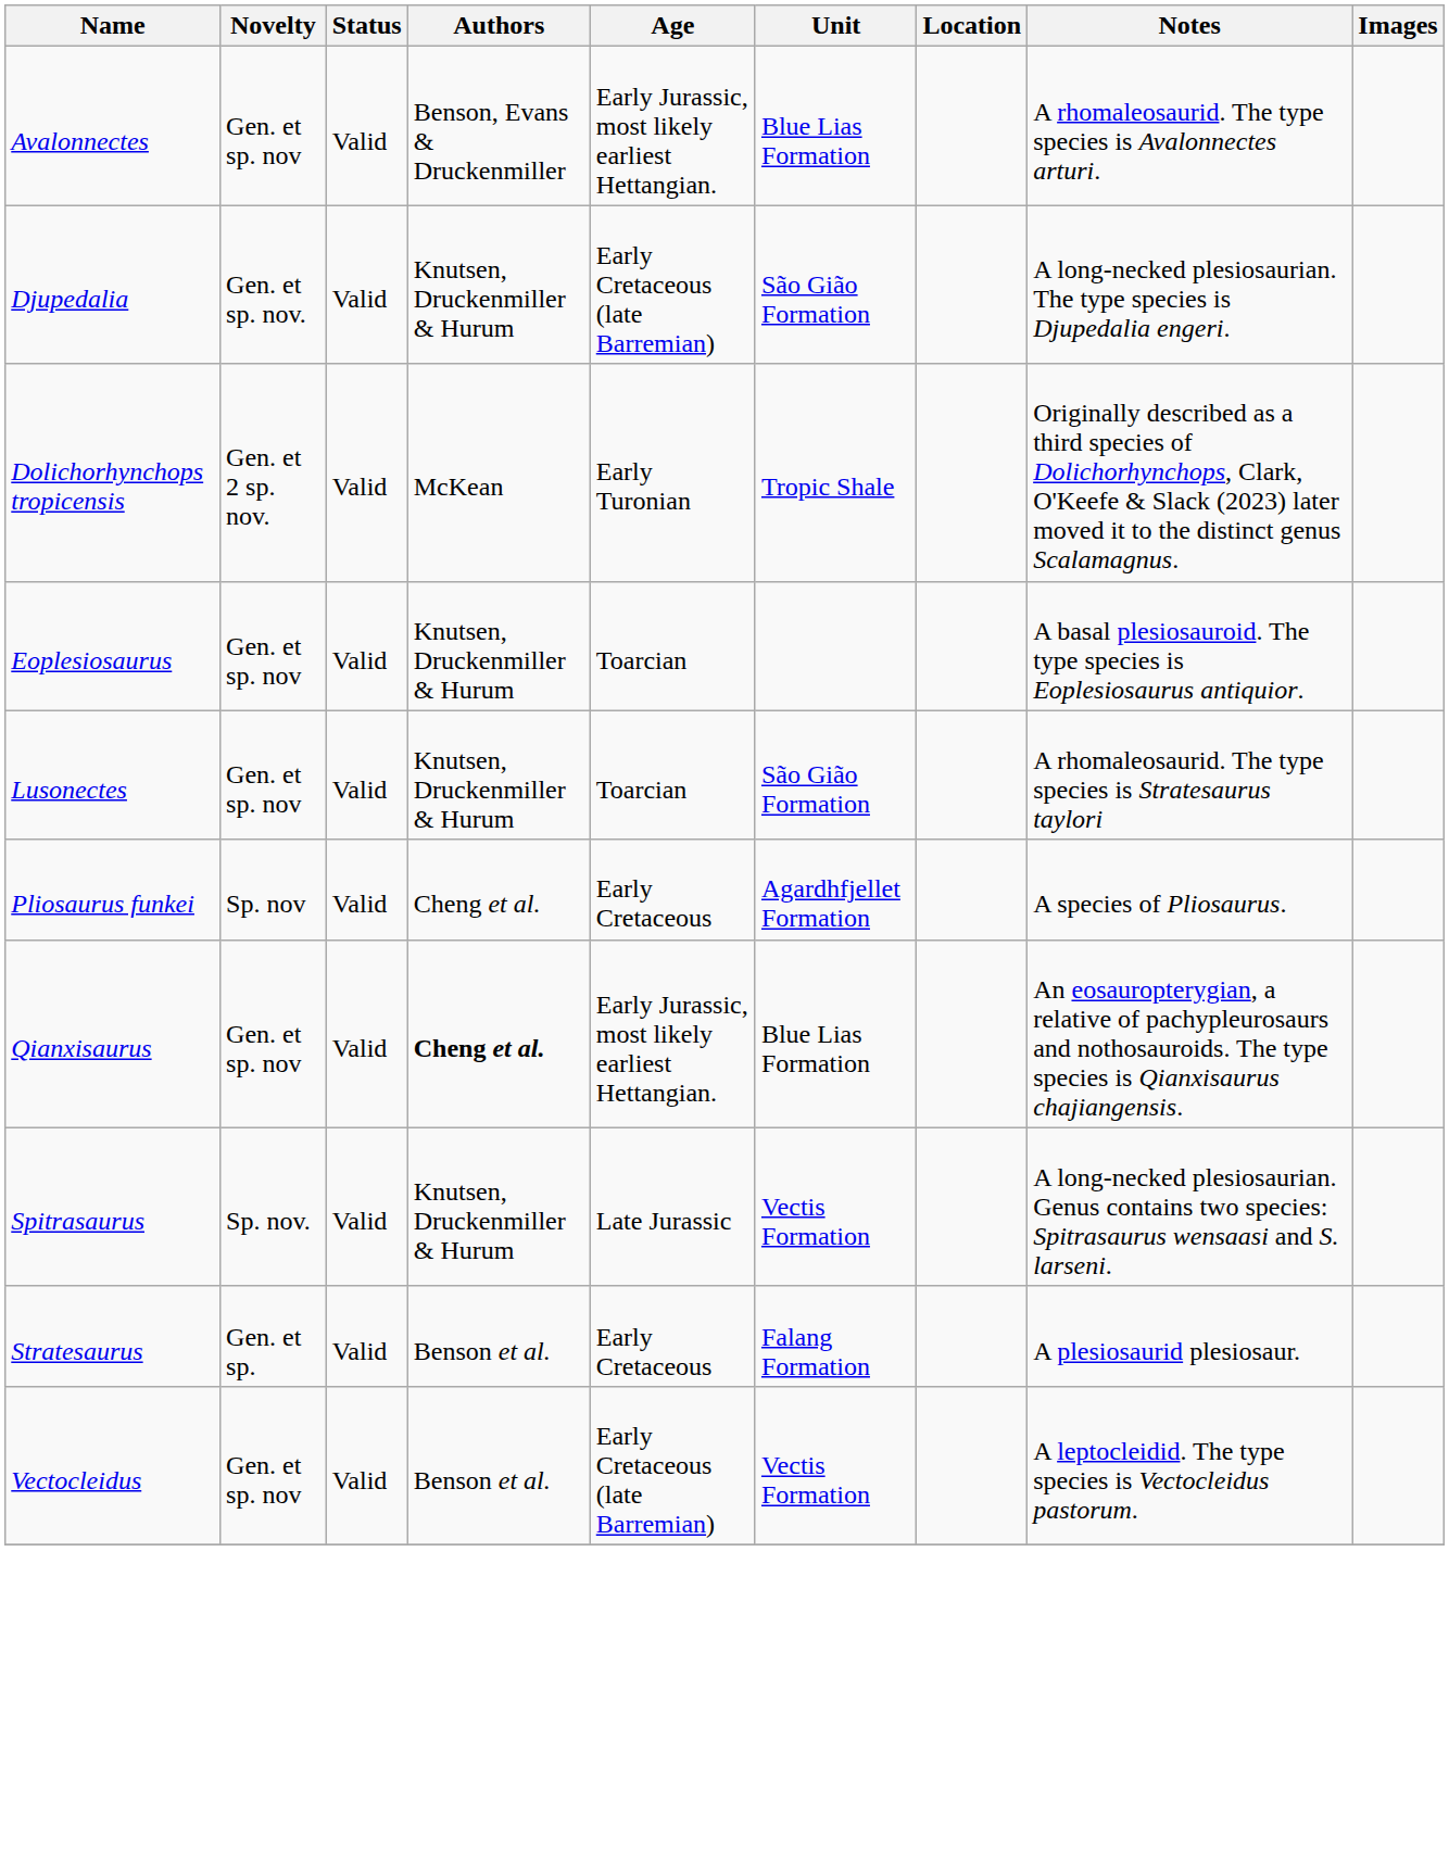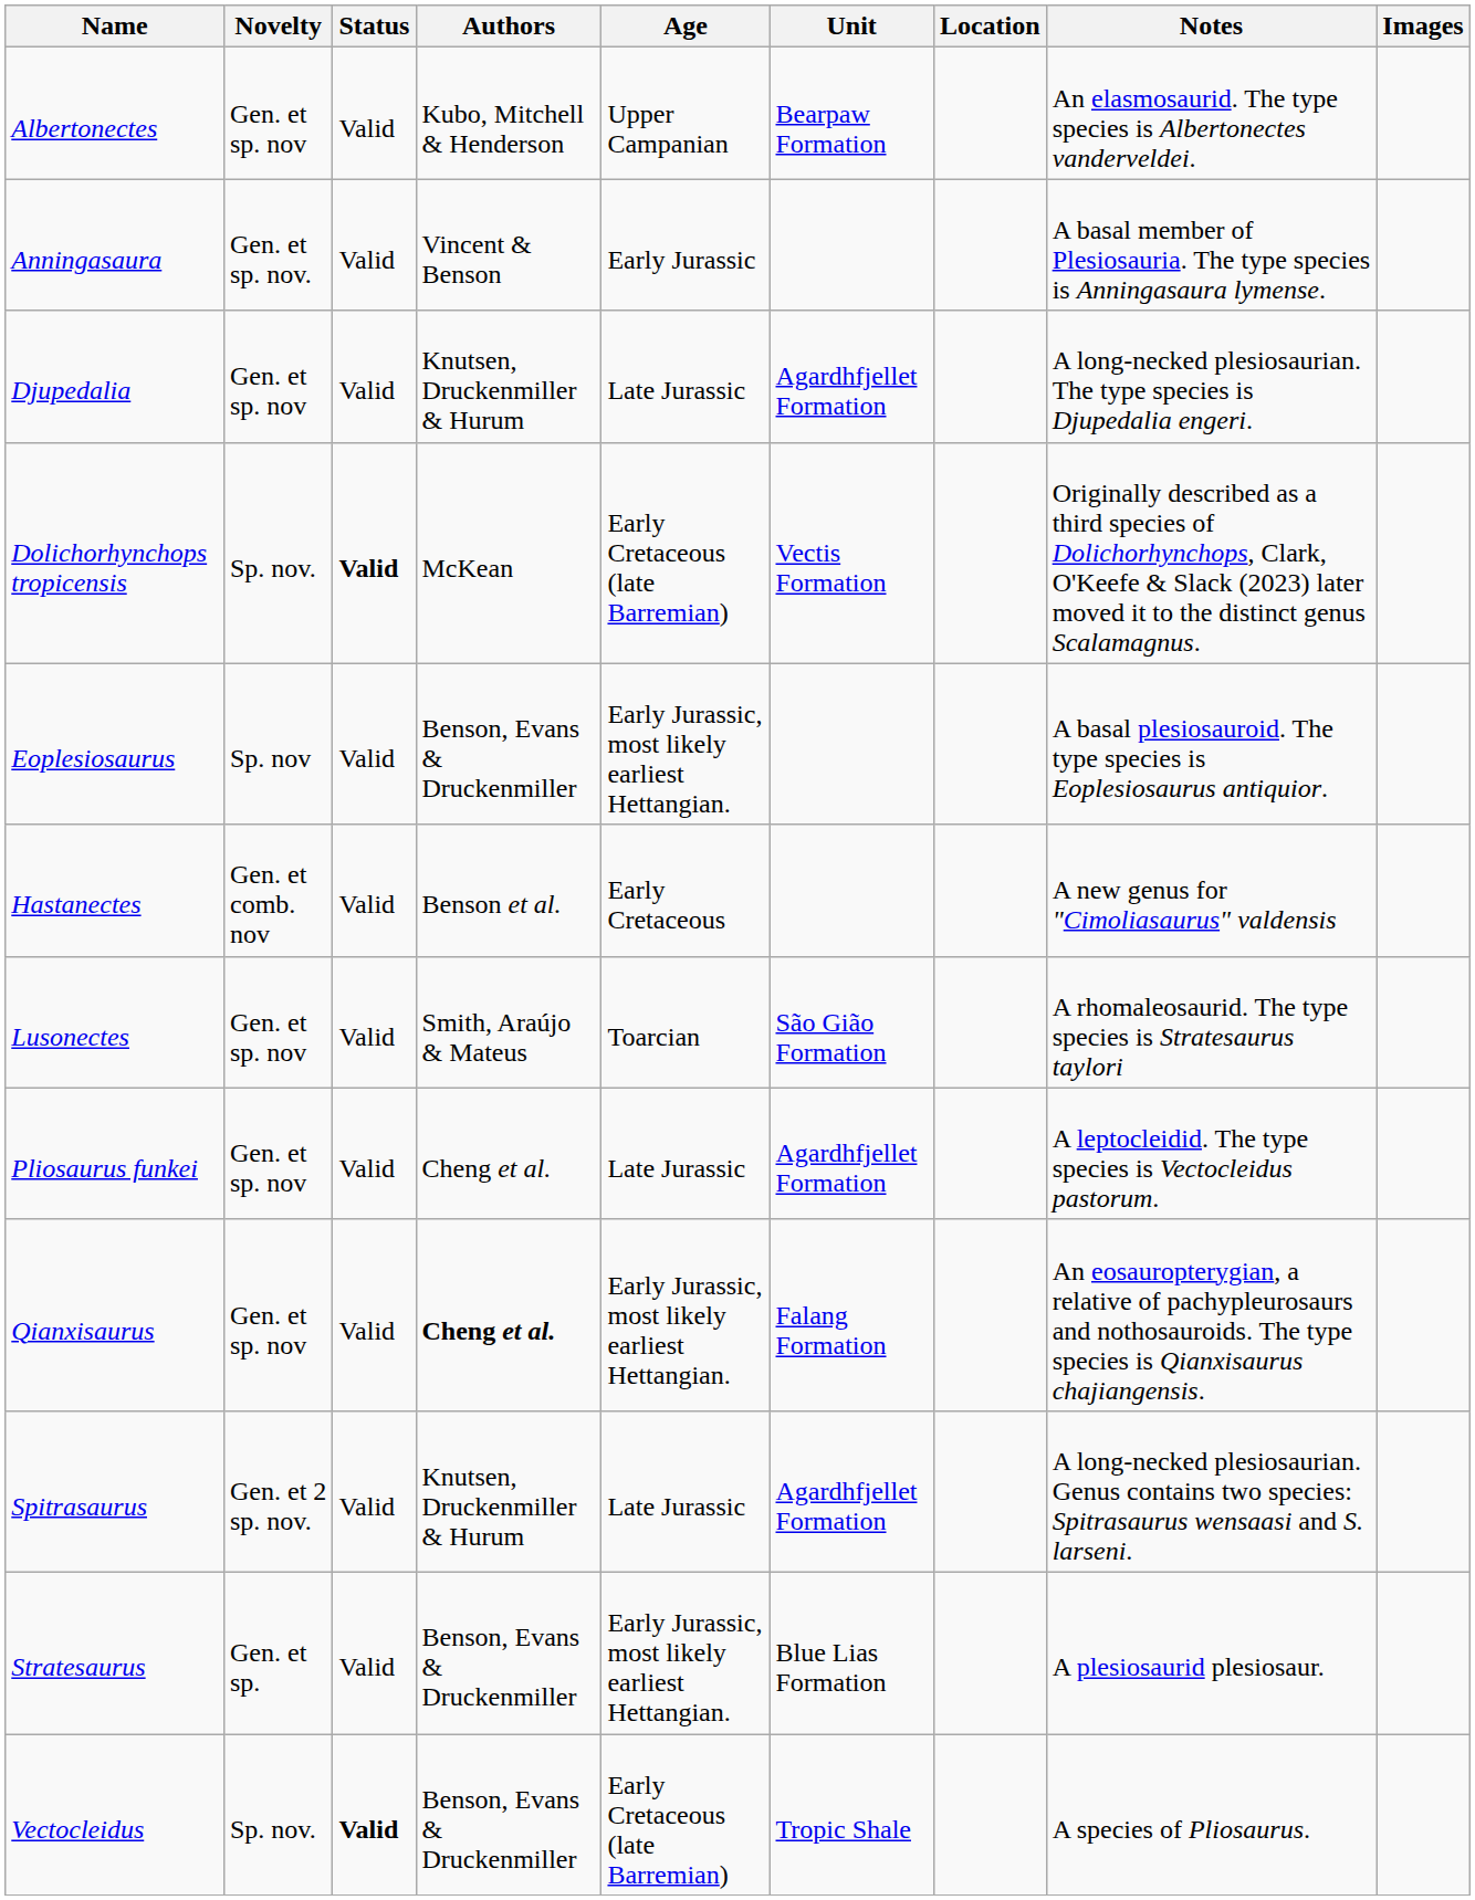+ row: Albertonectes | Gen. et sp. nov | Valid | Kubo, Mitchell & Henderson | Upper Campanian | Bearpaw Formation | An elasmosaurid. The type species is Albertonectes vanderveldei.
+ row: Anningasaura | Gen. et sp. nov. | Valid | Vincent & Benson | Early Jurassic | A basal member of Plesiosauria. The type species is Anningasaura lymense.
- row: Avalonnectes | Gen. et sp. nov | Valid | Benson, Evans & Druckenmiller | Early Jurassic, most likely earliest Hettangian. | Blue Lias Formation | A rhomaleosaurid. The type species is Avalonnectes arturi.
Djupedalia | Novelty: Gen. et sp. nov. -> Gen. et sp. nov
Djupedalia | Age: Early Cretaceous (late Barremian) -> Late Jurassic
Djupedalia | Unit: São Gião Formation -> Agardhfjellet Formation
Dolichorhynchops tropicensis | Novelty: Gen. et 2 sp. nov. -> Sp. nov.
Dolichorhynchops tropicensis | Status: normal -> bold
Dolichorhynchops tropicensis | Age: Early Turonian -> Early Cretaceous (late Barremian)
Dolichorhynchops tropicensis | Unit: Tropic Shale -> Vectis Formation
Eoplesiosaurus | Novelty: Gen. et sp. nov -> Sp. nov
Eoplesiosaurus | Authors: Knutsen, Druckenmiller & Hurum -> Benson, Evans & Druckenmiller
Eoplesiosaurus | Age: Toarcian -> Early Jurassic, most likely earliest Hettangian.
+ row: Hastanectes | Gen. et comb. nov | Valid | Benson et al. | Early Cretaceous | A new genus for "Cimoliasaurus" valdensis
Lusonectes | Authors: Knutsen, Druckenmiller & Hurum -> Smith, Araújo & Mateus
Pliosaurus funkei | Novelty: Sp. nov -> Gen. et sp. nov
Pliosaurus funkei | Age: Early Cretaceous -> Late Jurassic
Pliosaurus funkei | Notes: A species of Pliosaurus. -> A leptocleidid. The type species is Vectocleidus pastorum.
Qianxisaurus | Unit: Blue Lias Formation -> Falang Formation
Spitrasaurus | Novelty: Sp. nov. -> Gen. et 2 sp. nov.
Spitrasaurus | Unit: Vectis Formation -> Agardhfjellet Formation
Stratesaurus | Authors: Benson et al. -> Benson, Evans & Druckenmiller
Stratesaurus | Age: Early Cretaceous -> Early Jurassic, most likely earliest Hettangian.
Stratesaurus | Unit: Falang Formation -> Blue Lias Formation
Vectocleidus | Novelty: Gen. et sp. nov -> Sp. nov.
Vectocleidus | Status: normal -> bold
Vectocleidus | Authors: Benson et al. -> Benson, Evans & Druckenmiller
Vectocleidus | Unit: Vectis Formation -> Tropic Shale
Vectocleidus | Notes: A leptocleidid. The type species is Vectocleidus pastorum. -> A species of Pliosaurus.
